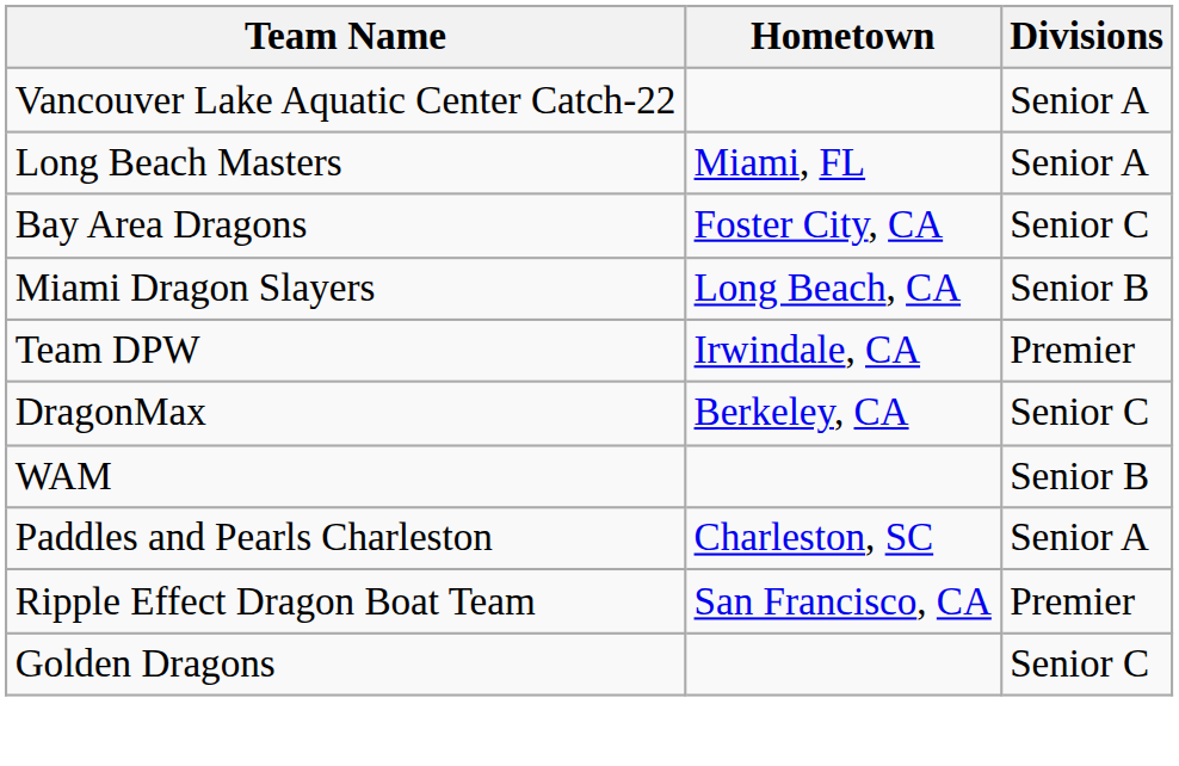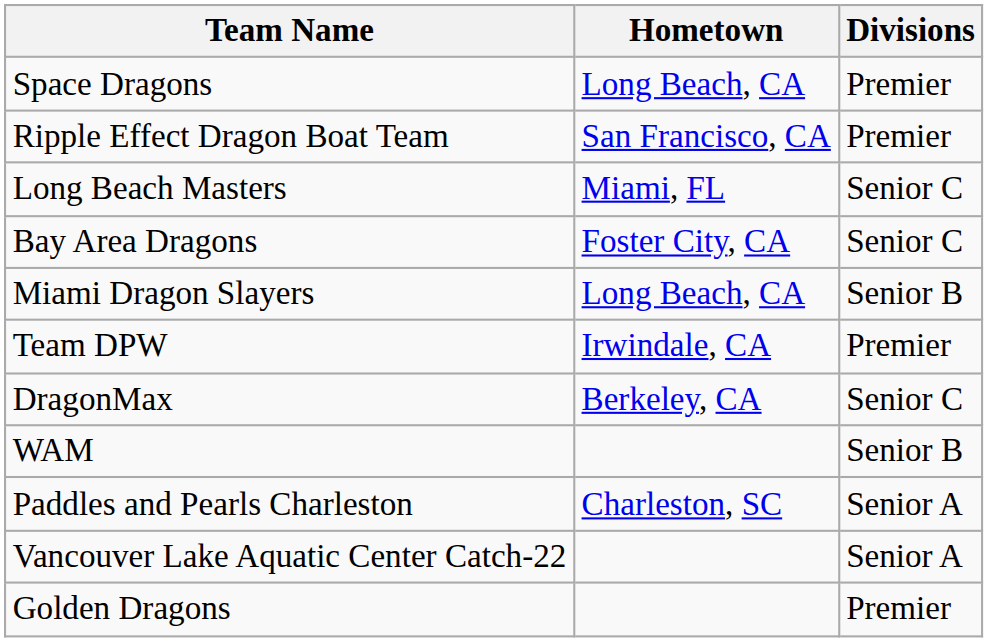+ row: Space Dragons | Long Beach, CA | Premier
rows swapped: Ripple Effect Dragon Boat Team <-> Vancouver Lake Aquatic Center Catch-22
Long Beach Masters | Divisions: Senior A -> Senior C
Golden Dragons | Divisions: Senior C -> Premier
